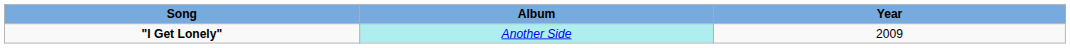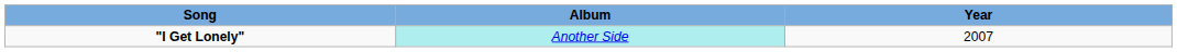"I Get Lonely" | Year: 2009 -> 2007
